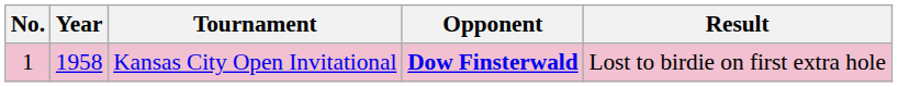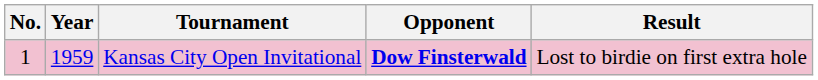Kansas City Open Invitational | Year: 1958 -> 1959
